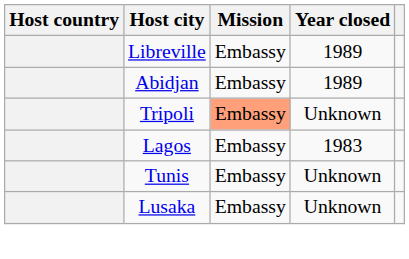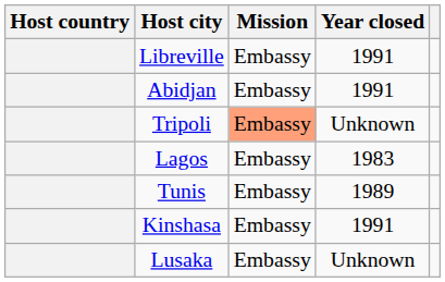Libreville | Year closed: 1989 -> 1991
Abidjan | Year closed: 1989 -> 1991
Tunis | Year closed: Unknown -> 1989
+ row: Kinshasa | Embassy | 1991
